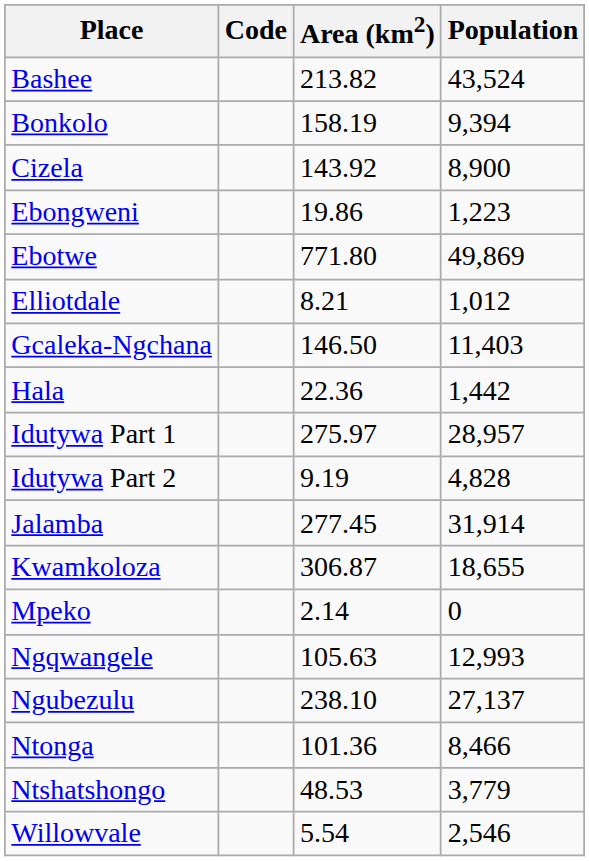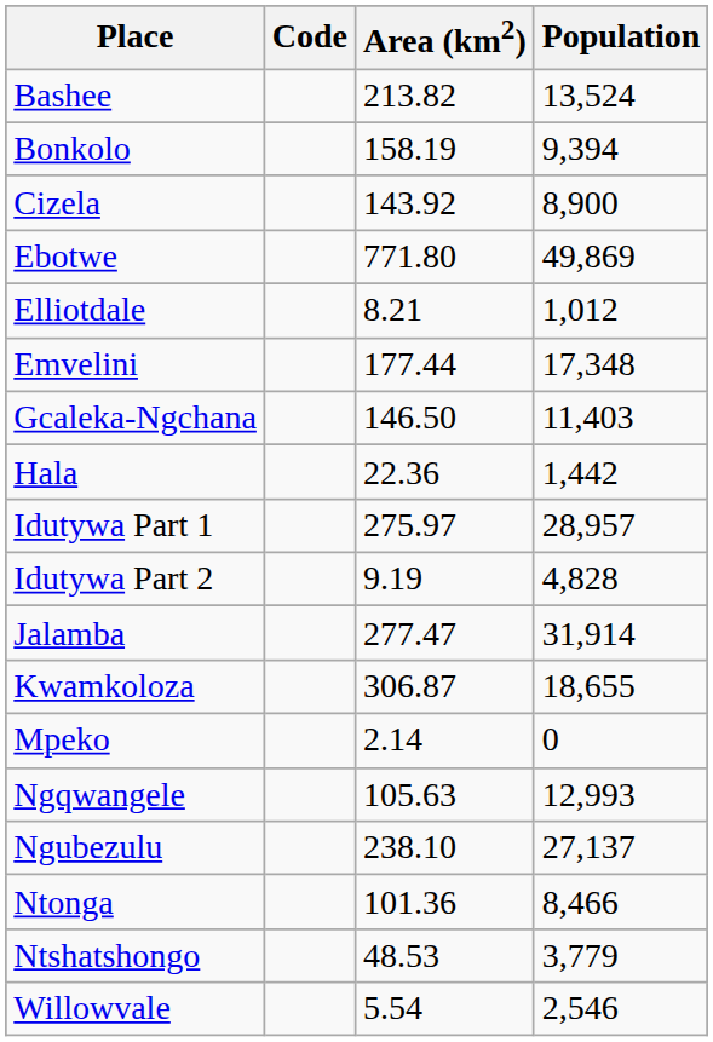Bashee | Population: 43,524 -> 13,524
- row: Ebongweni | 19.86 | 1,223
+ row: Emvelini | 177.44 | 17,348
Jalamba | Area (km2): 277.45 -> 277.47
